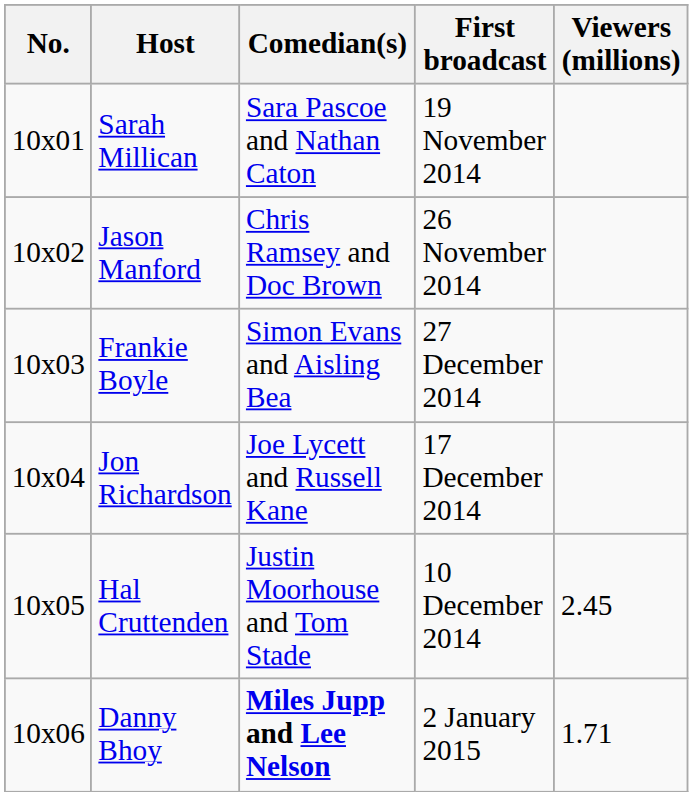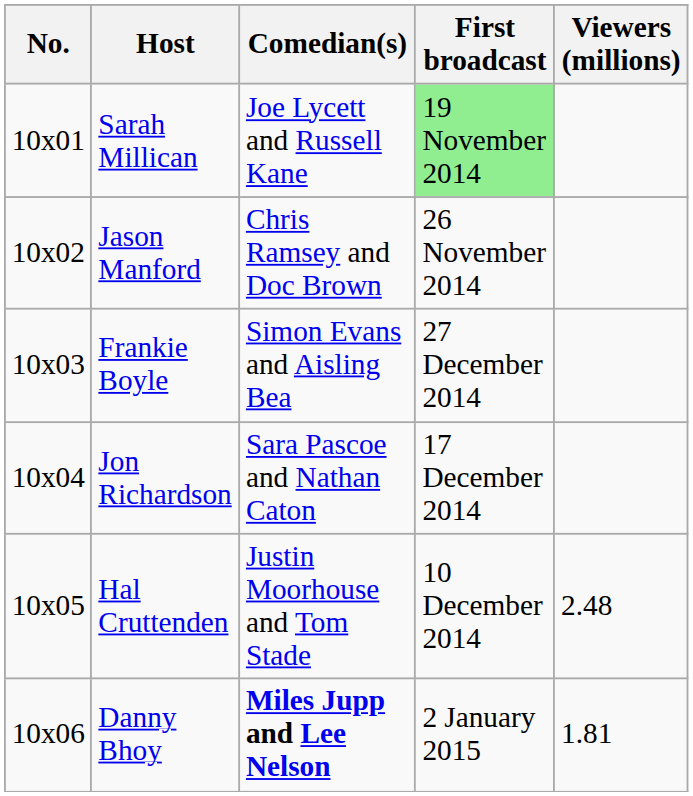Sarah Millican | Comedian(s): Sara Pascoe and Nathan Caton -> Joe Lycett and Russell Kane
Sarah Millican | First broadcast: no background -> lightgreen background
Jon Richardson | Comedian(s): Joe Lycett and Russell Kane -> Sara Pascoe and Nathan Caton
Hal Cruttenden | Viewers (millions): 2.45 -> 2.48
Danny Bhoy | Viewers (millions): 1.71 -> 1.81
